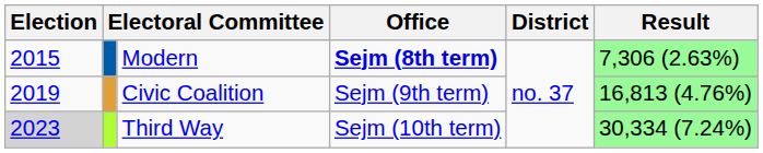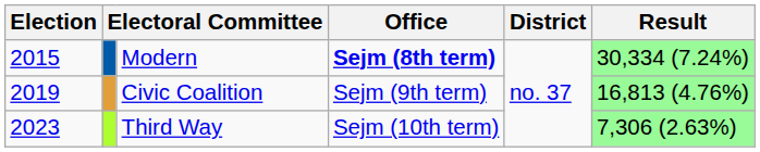Modern | Result: 7,306 (2.63%) -> 30,334 (7.24%)
Third Way | Election: lightgrey background -> no background
Third Way | Result: 30,334 (7.24%) -> 7,306 (2.63%)
